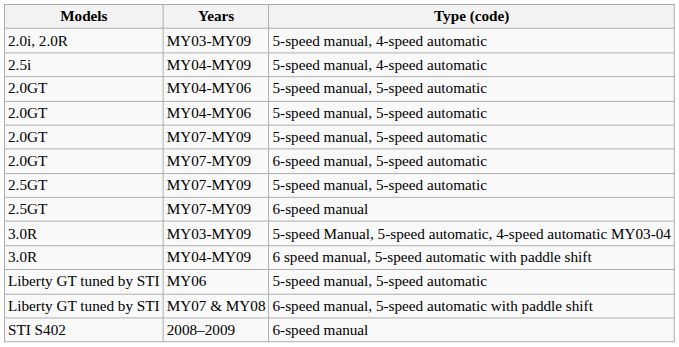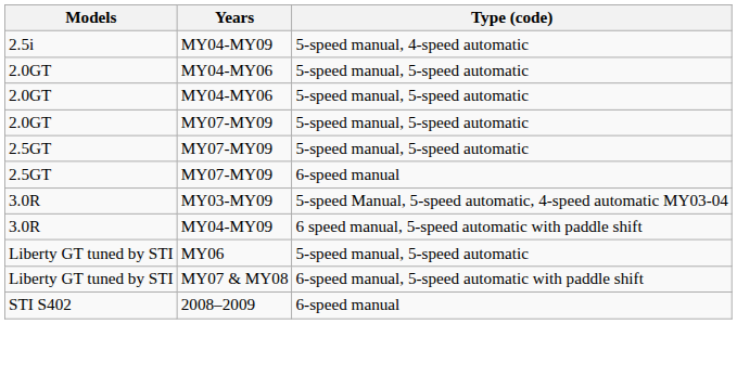- row: 2.0i, 2.0R | MY03-MY09 | 5-speed manual, 4-speed automatic
- row: 2.0GT | MY07-MY09 | 6-speed manual, 5-speed automatic
